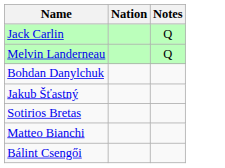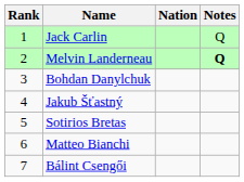+ column: Rank | 1 | 2 | 3 | 4 | 5 | 6 | 7
Melvin Landerneau | Notes: normal -> bold
